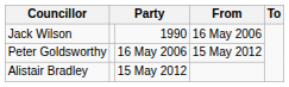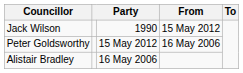Jack Wilson | From: 16 May 2006 -> 15 May 2012
Peter Goldsworthy | column 3: 16 May 2006 -> 15 May 2012
Peter Goldsworthy | From: 15 May 2012 -> 16 May 2006
Alistair Bradley | column 3: 15 May 2012 -> 16 May 2006
